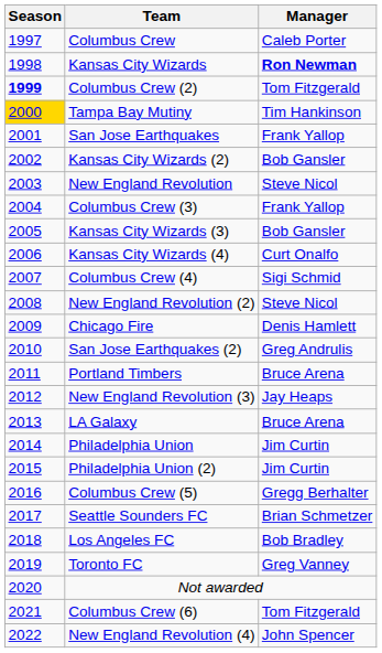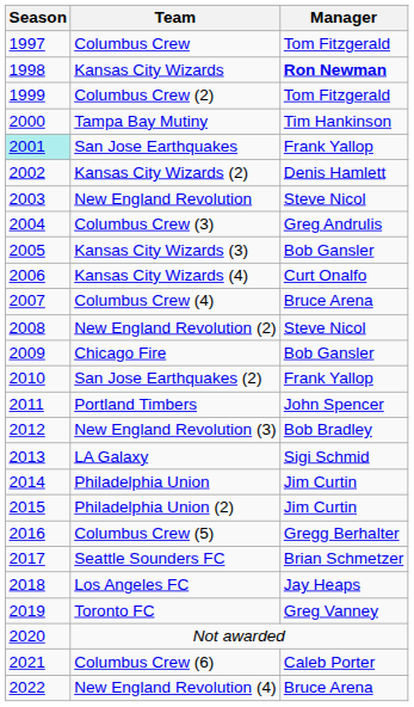Columbus Crew | Manager: Caleb Porter -> Tom Fitzgerald
Columbus Crew (2) | Season: bold -> normal
Tampa Bay Mutiny | Season: gold background -> no background
San Jose Earthquakes | Season: no background -> paleturquoise background
Kansas City Wizards (2) | Manager: Bob Gansler -> Denis Hamlett
Columbus Crew (3) | Manager: Frank Yallop -> Greg Andrulis
Columbus Crew (4) | Manager: Sigi Schmid -> Bruce Arena
Chicago Fire | Manager: Denis Hamlett -> Bob Gansler
San Jose Earthquakes (2) | Manager: Greg Andrulis -> Frank Yallop
Portland Timbers | Manager: Bruce Arena -> John Spencer
New England Revolution (3) | Manager: Jay Heaps -> Bob Bradley
LA Galaxy | Manager: Bruce Arena -> Sigi Schmid
Los Angeles FC | Manager: Bob Bradley -> Jay Heaps
Columbus Crew (6) | Manager: Tom Fitzgerald -> Caleb Porter
New England Revolution (4) | Manager: John Spencer -> Bruce Arena
